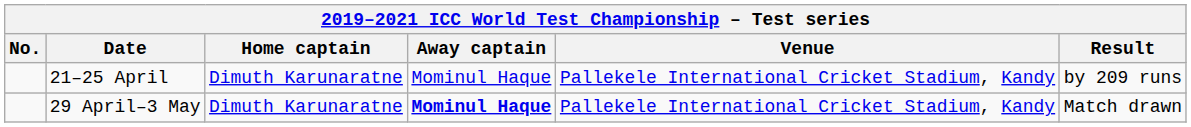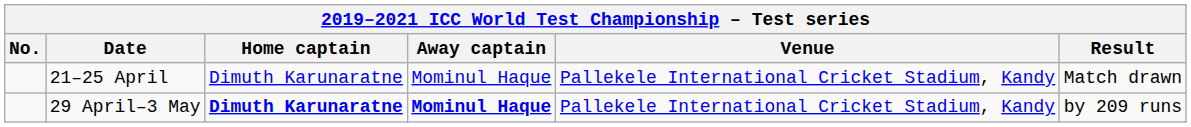21–25 April | Result: by 209 runs -> Match drawn
29 April–3 May | Home captain: normal -> bold
29 April–3 May | Result: Match drawn -> by 209 runs
